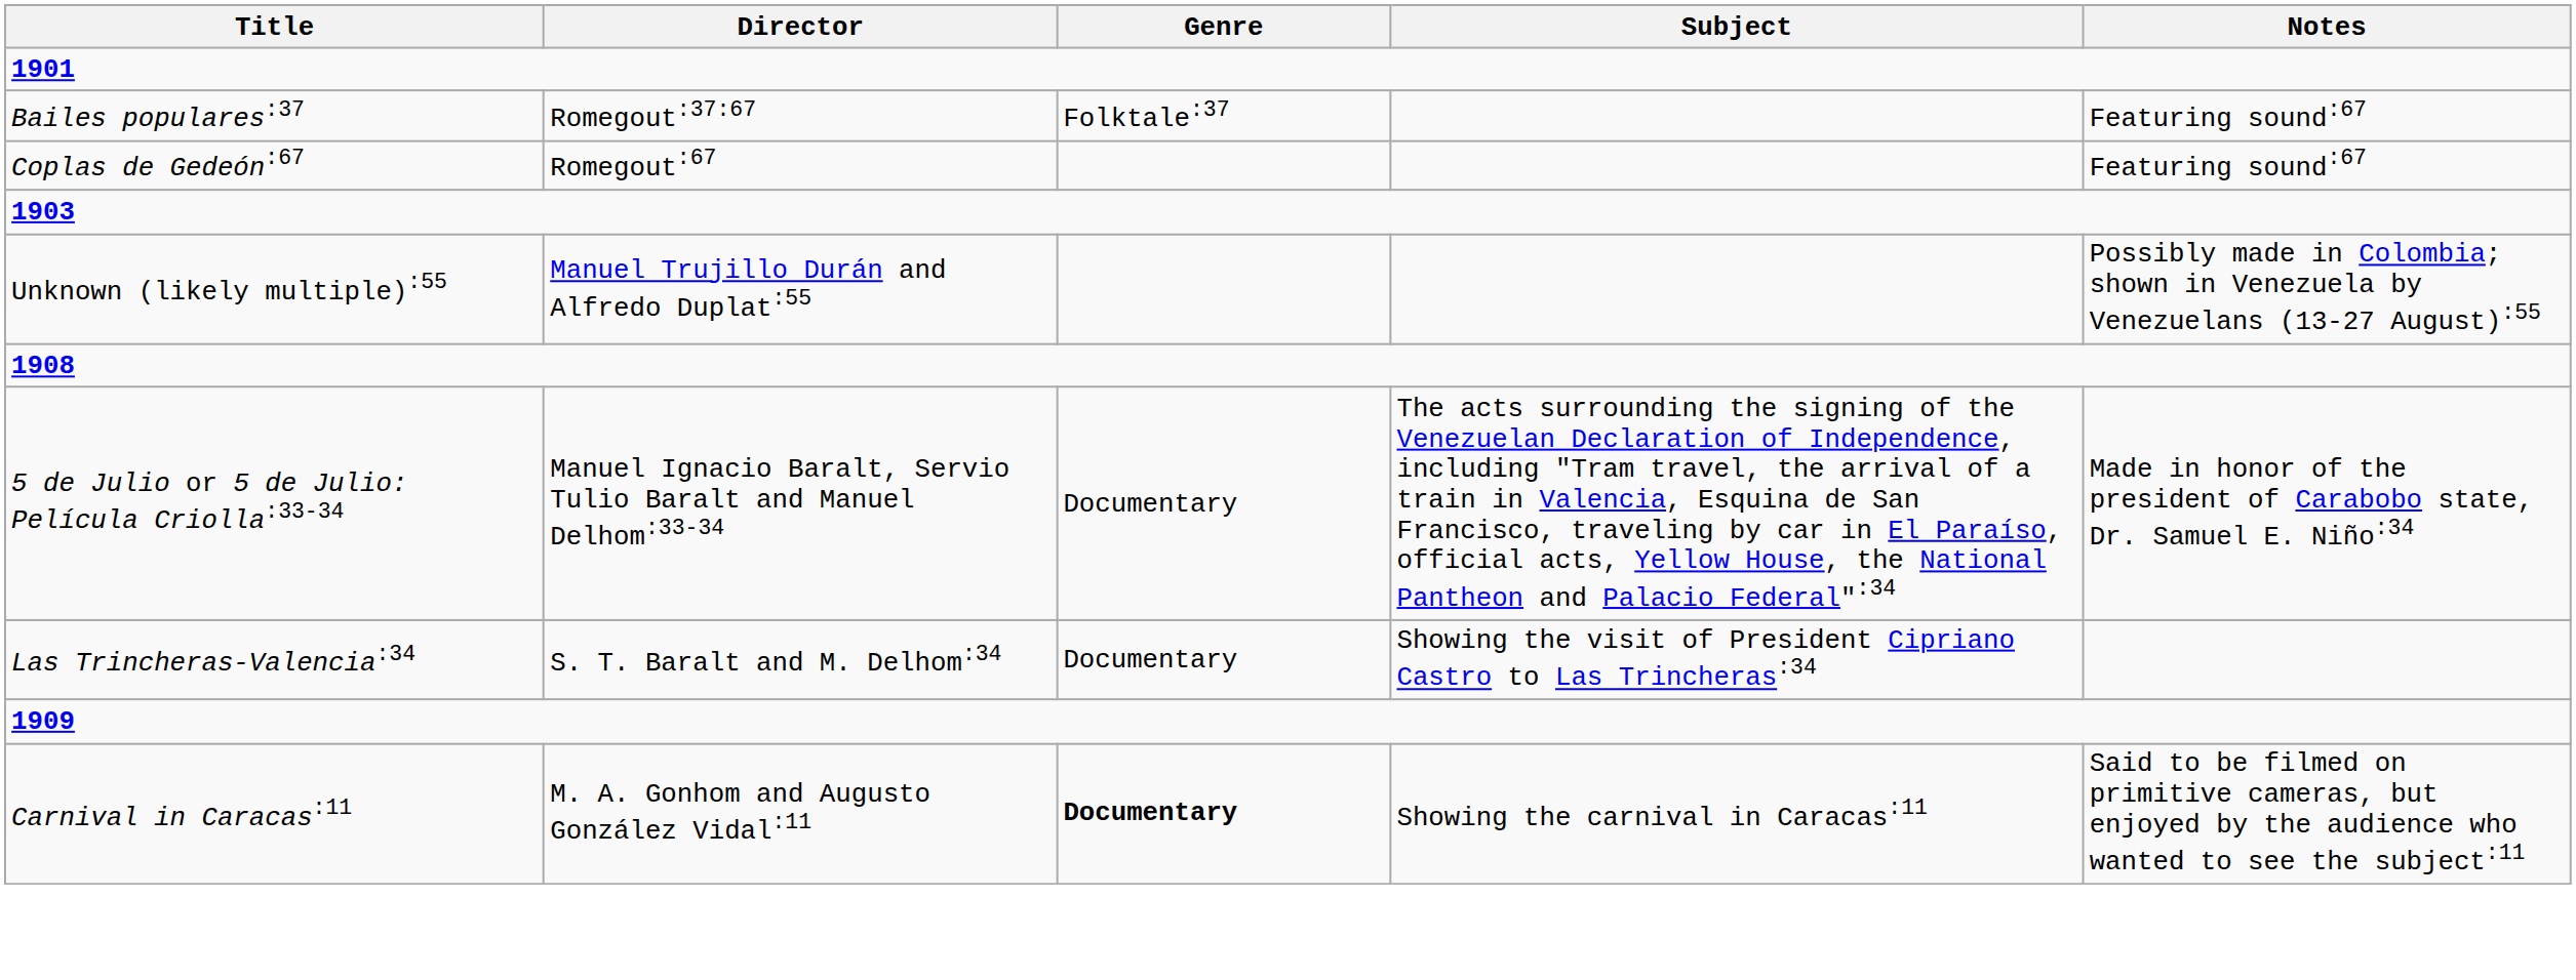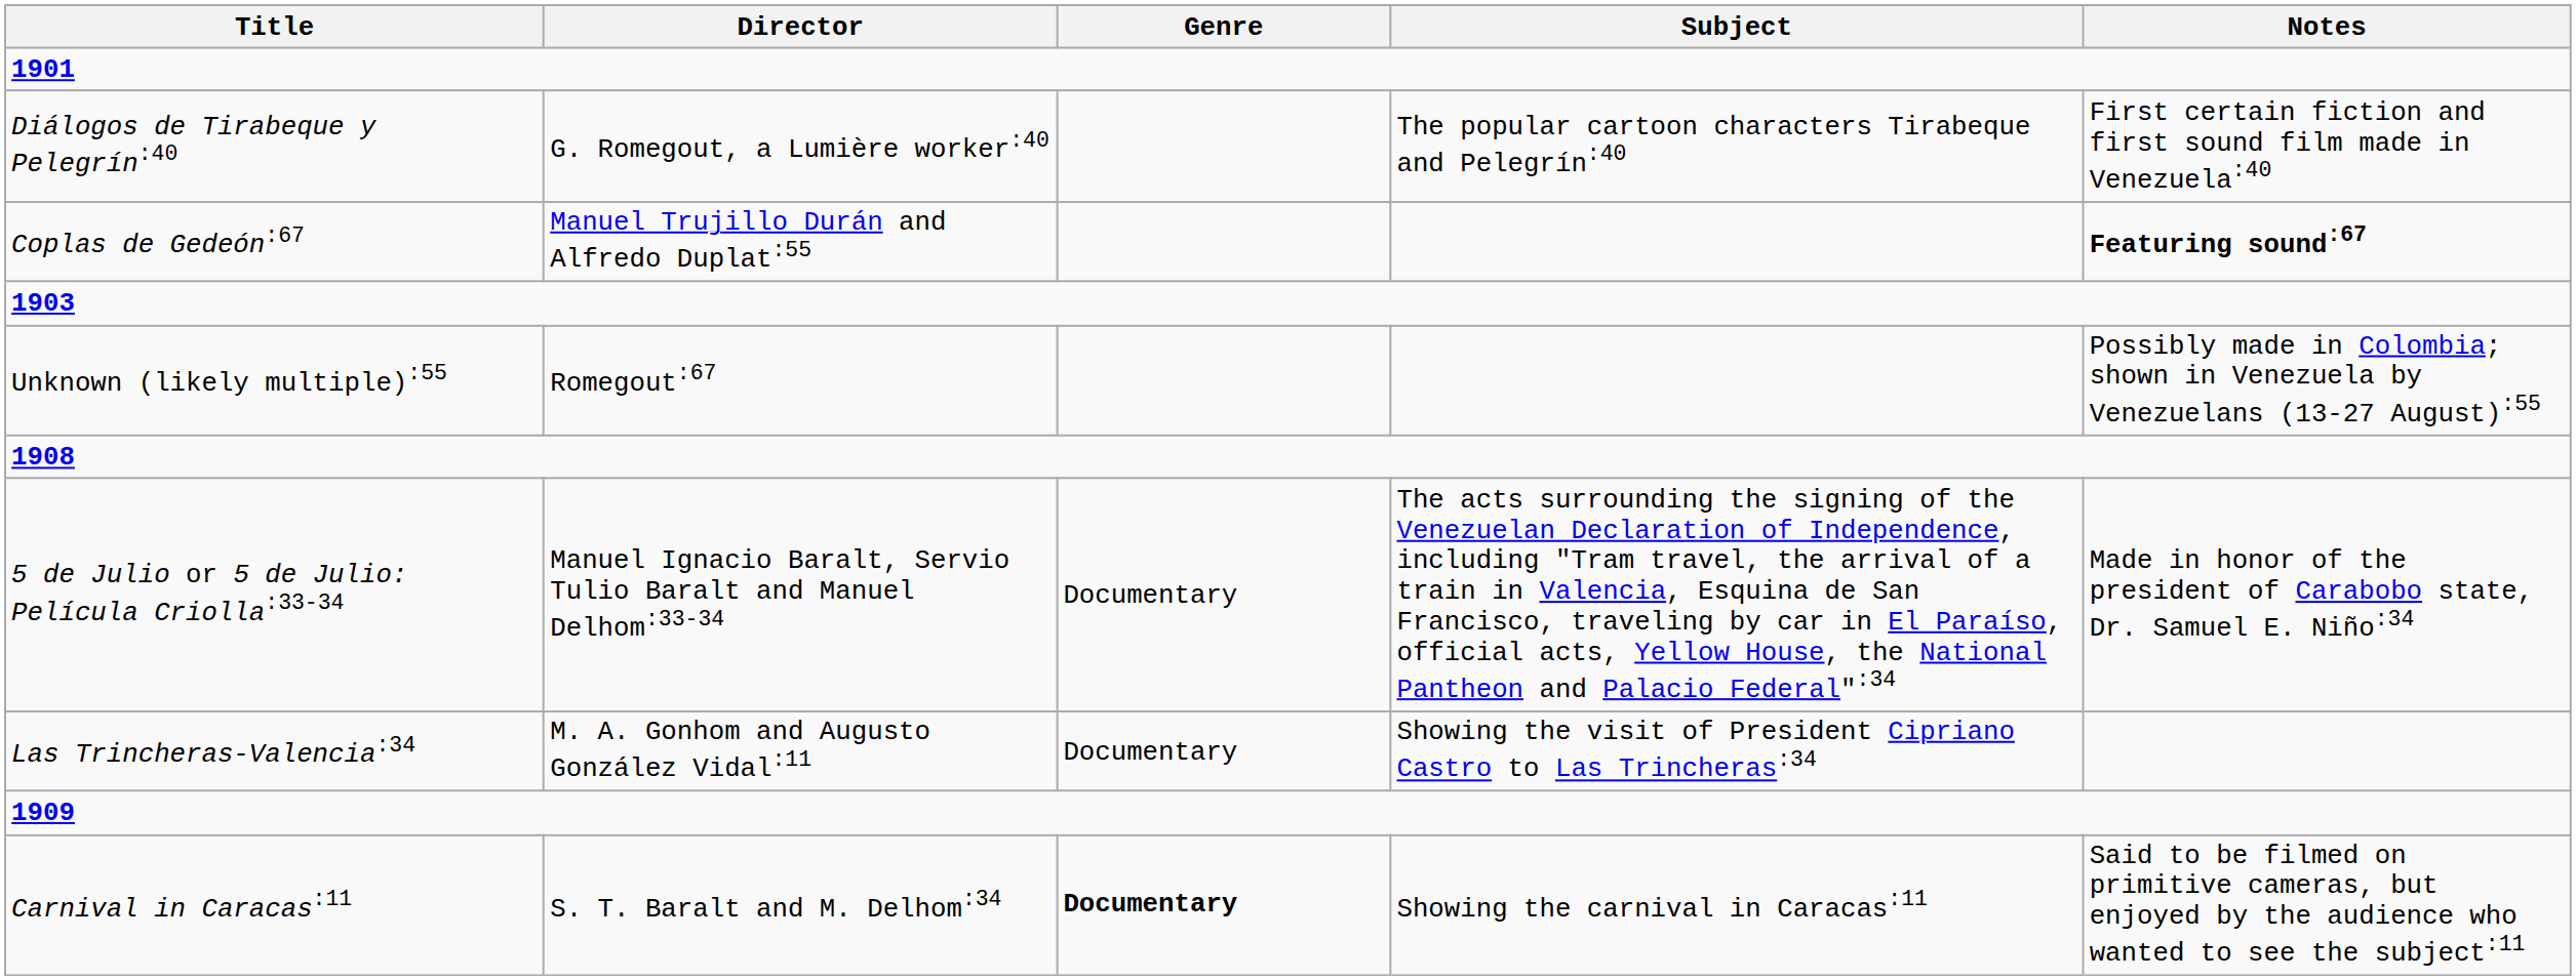+ row: Diálogos de Tirabeque y Pelegrín:40 | G. Romegout, a Lumière worker:40 | The popular cartoon characters Tirabeque and Pelegrín:40 | First certain fiction and first sound film made in Venezuela:40
- row: Bailes populares:37 | Romegout:37:67 | Folktale:37 | Featuring sound:67
Coplas de Gedeón:67 | Director: Romegout:67 -> Manuel Trujillo Durán and Alfredo Duplat:55
Coplas de Gedeón:67 | Notes: normal -> bold
Unknown (likely multiple):55 | Director: Manuel Trujillo Durán and Alfredo Duplat:55 -> Romegout:67
Las Trincheras-Valencia:34 | Director: S. T. Baralt and M. Delhom:34 -> M. A. Gonhom and Augusto González Vidal:11
Carnival in Caracas:11 | Director: M. A. Gonhom and Augusto González Vidal:11 -> S. T. Baralt and M. Delhom:34
